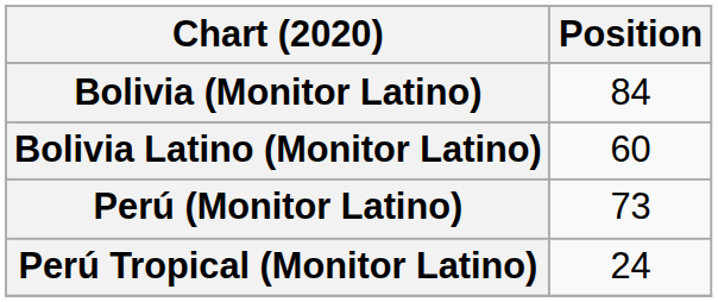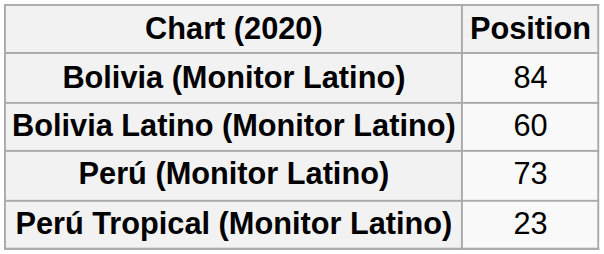Perú Tropical (Monitor Latino) | Position: 24 -> 23
